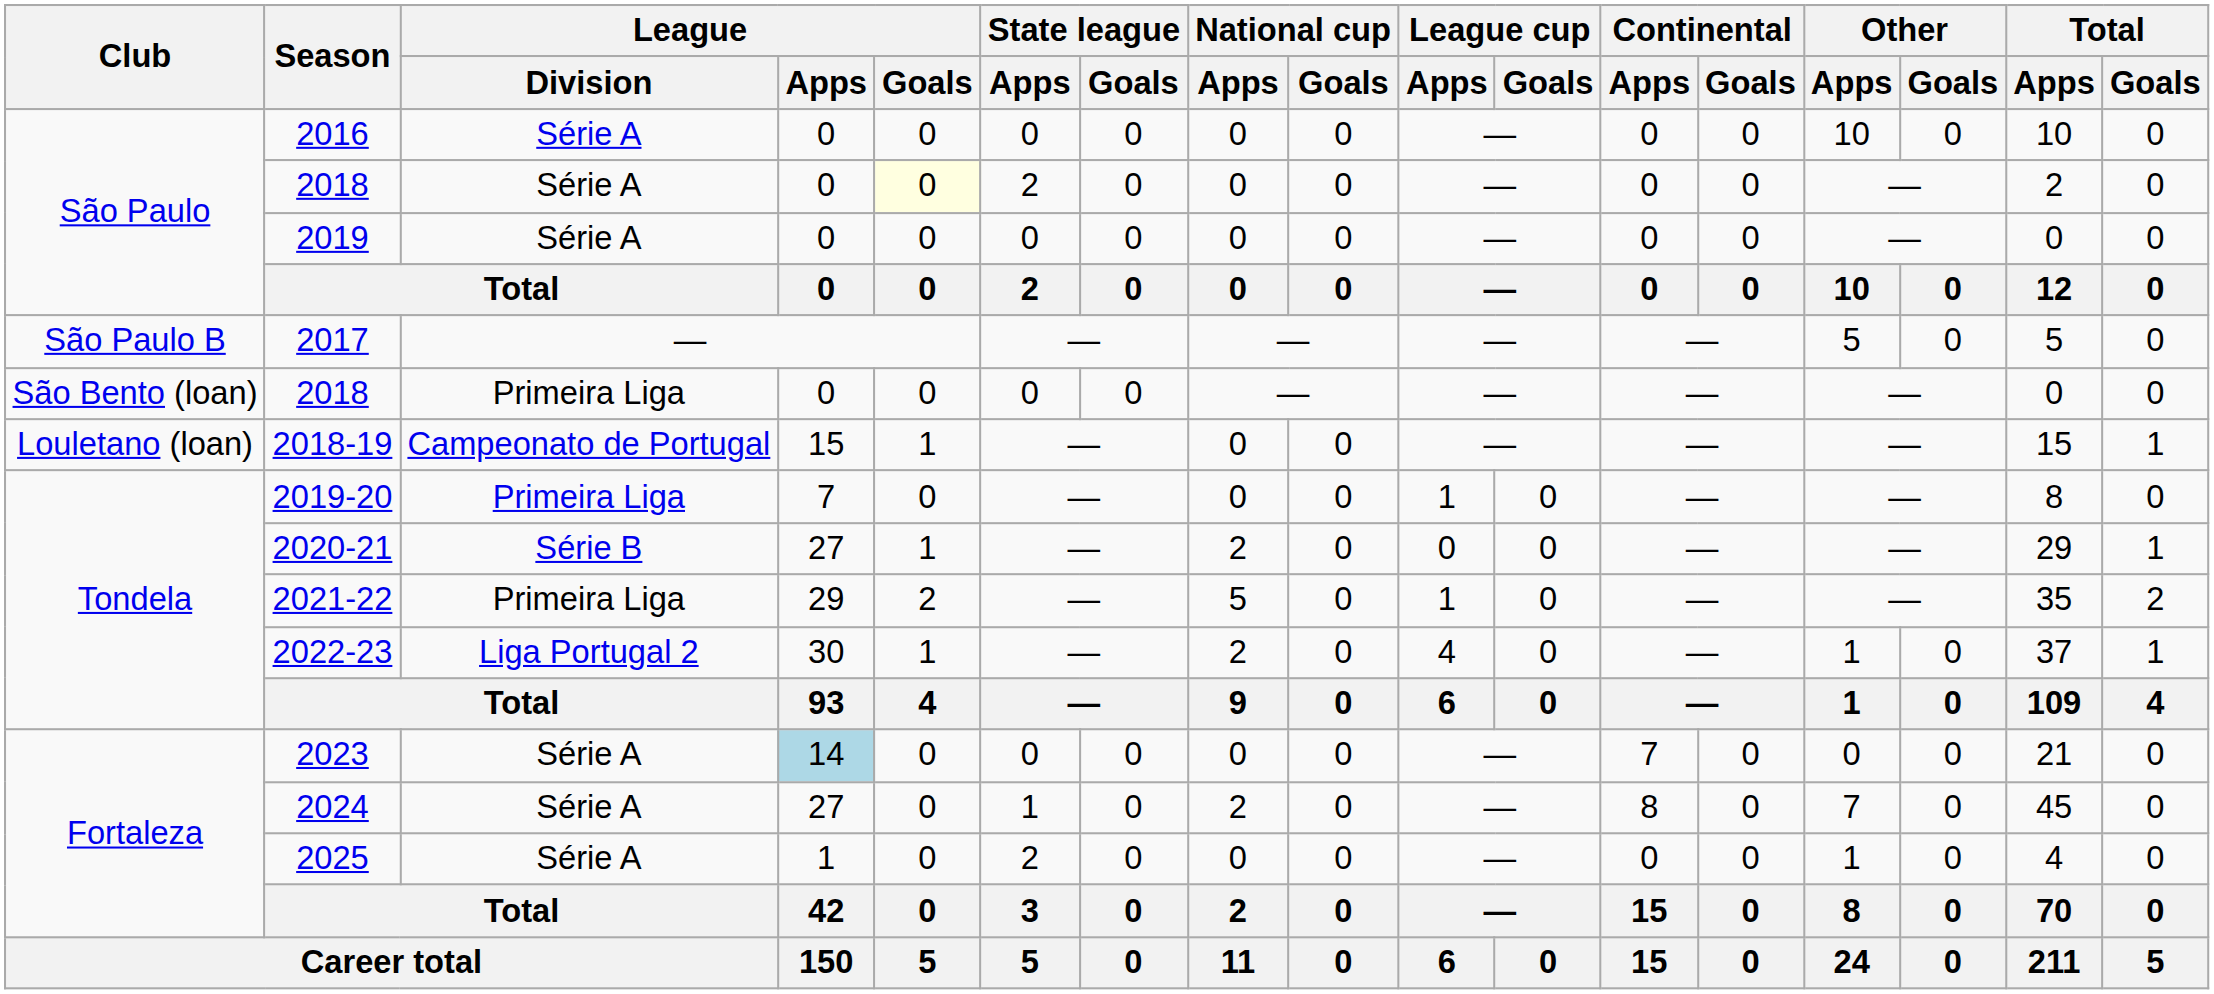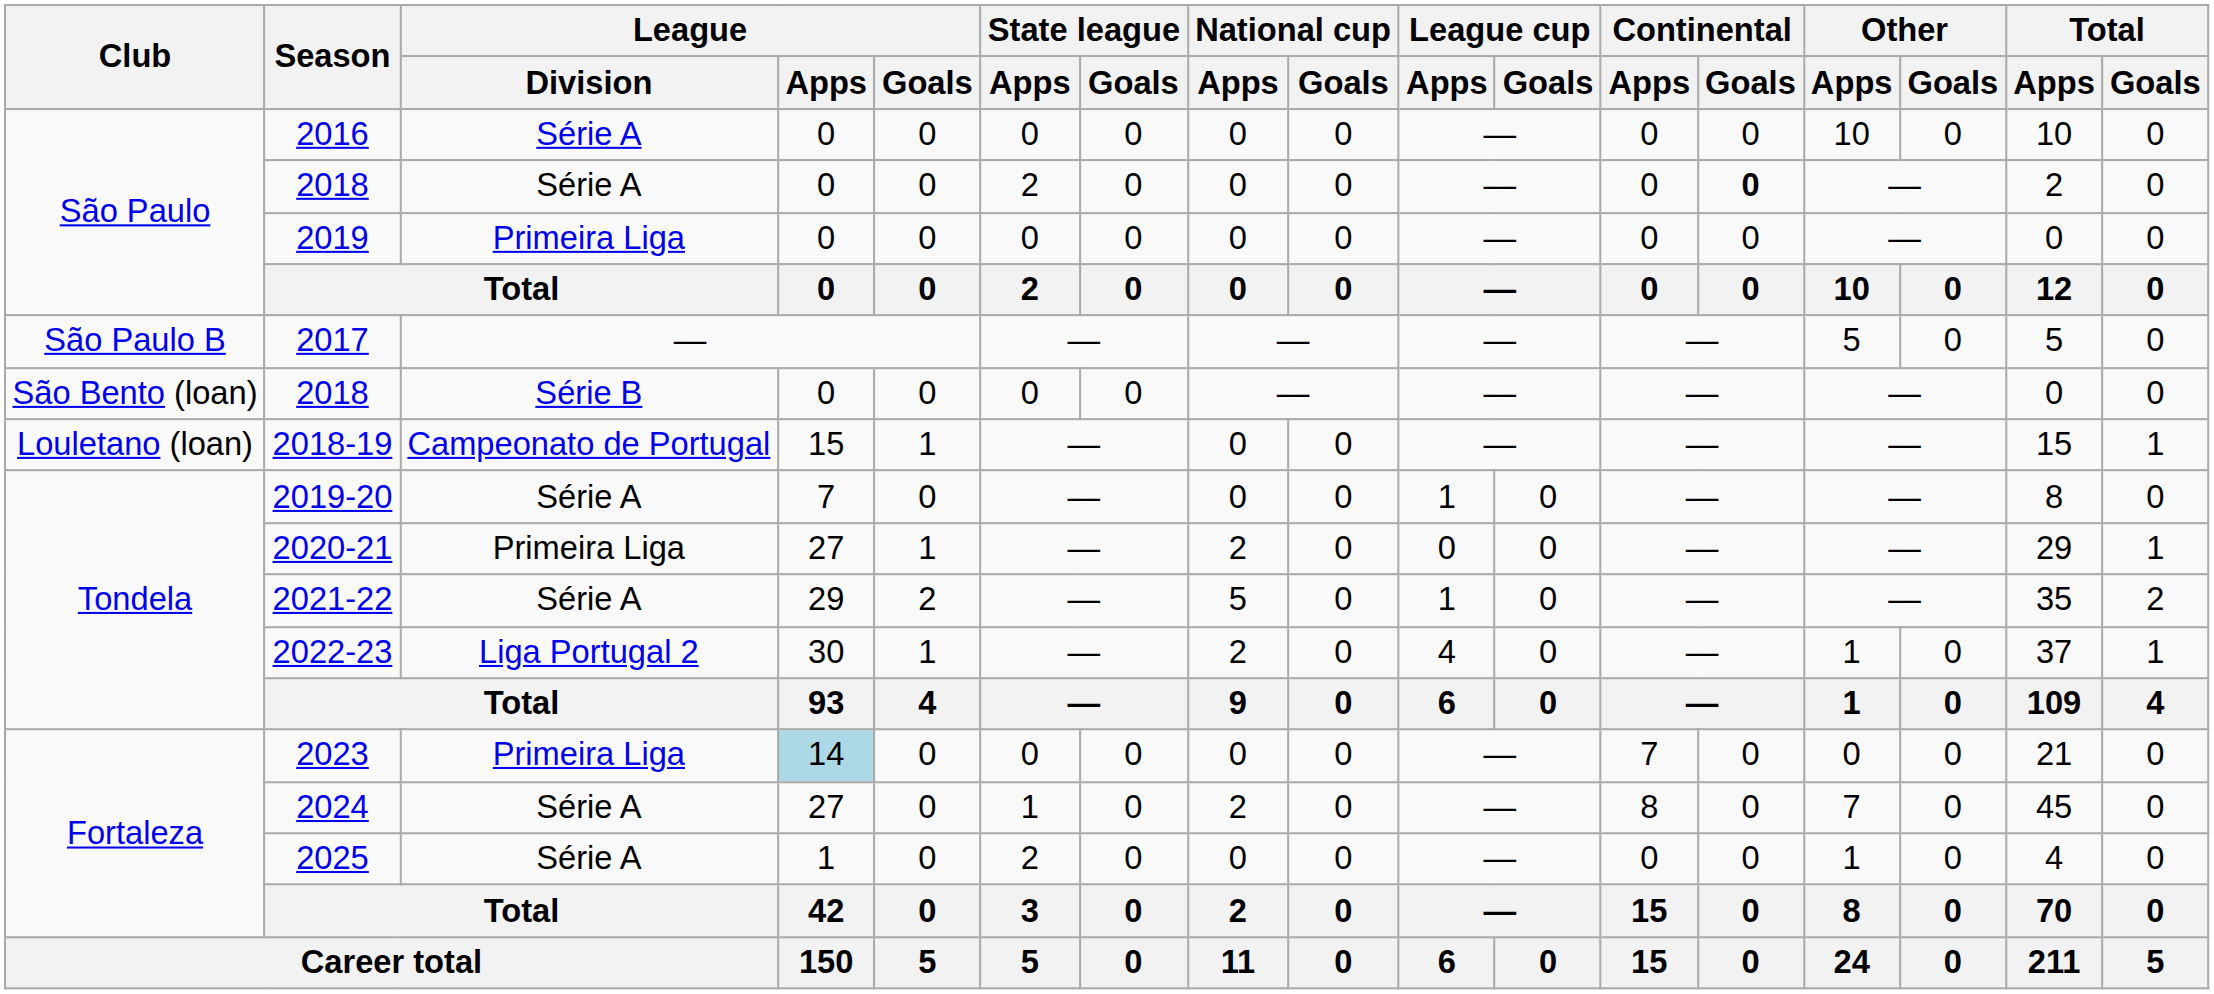São Paulo / 2018 | League / Goals: lightyellow background -> no background
São Paulo / 2018 | Continental / Goals: normal -> bold
2019 | League / Division: Série A -> Primeira Liga
São Bento (loan) / 2018 | League / Division: Primeira Liga -> Série B
2019-20 | League / Division: Primeira Liga -> Série A
2020-21 | League / Division: Série B -> Primeira Liga
2021-22 | League / Division: Primeira Liga -> Série A
2023 | League / Division: Série A -> Primeira Liga
